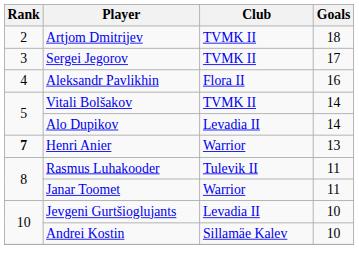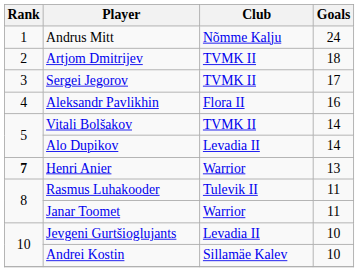+ row: 1 | Andrus Mitt | Nõmme Kalju | 24
